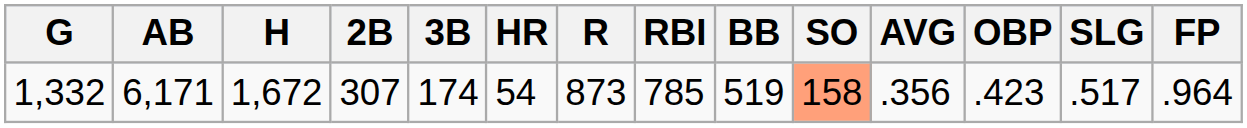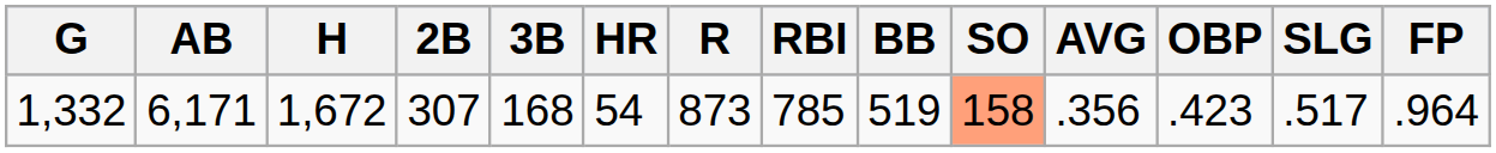1,332 | 3B: 174 -> 168
